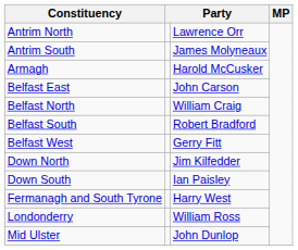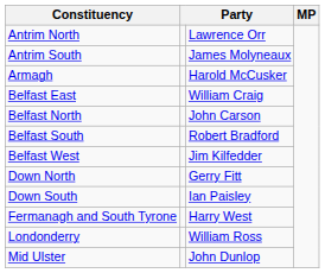Belfast East | column 3: John Carson -> William Craig
Belfast North | column 3: William Craig -> John Carson
Belfast West | column 3: Gerry Fitt -> Jim Kilfedder
Down North | column 3: Jim Kilfedder -> Gerry Fitt
